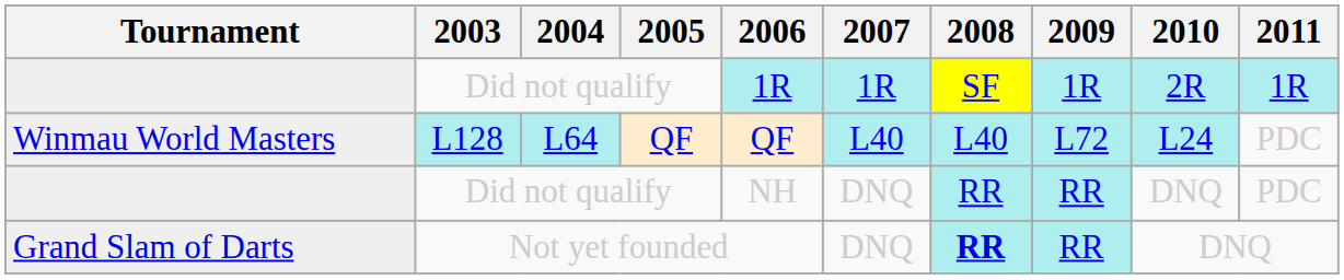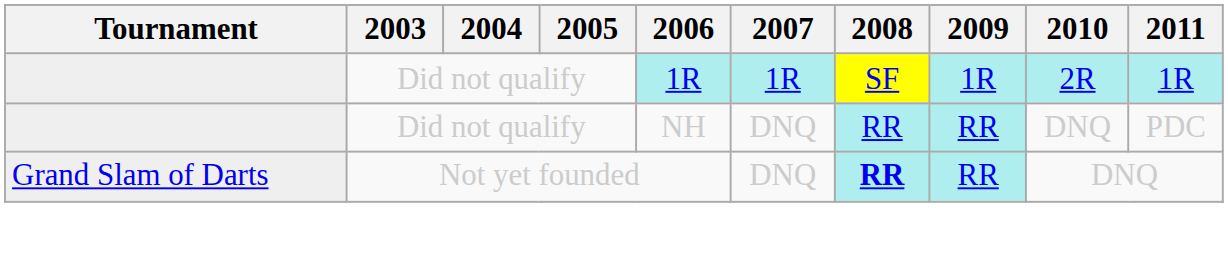- row: Winmau World Masters | L128 | L64 | QF | QF | L40 | L40 | L72 | L24 | PDC
